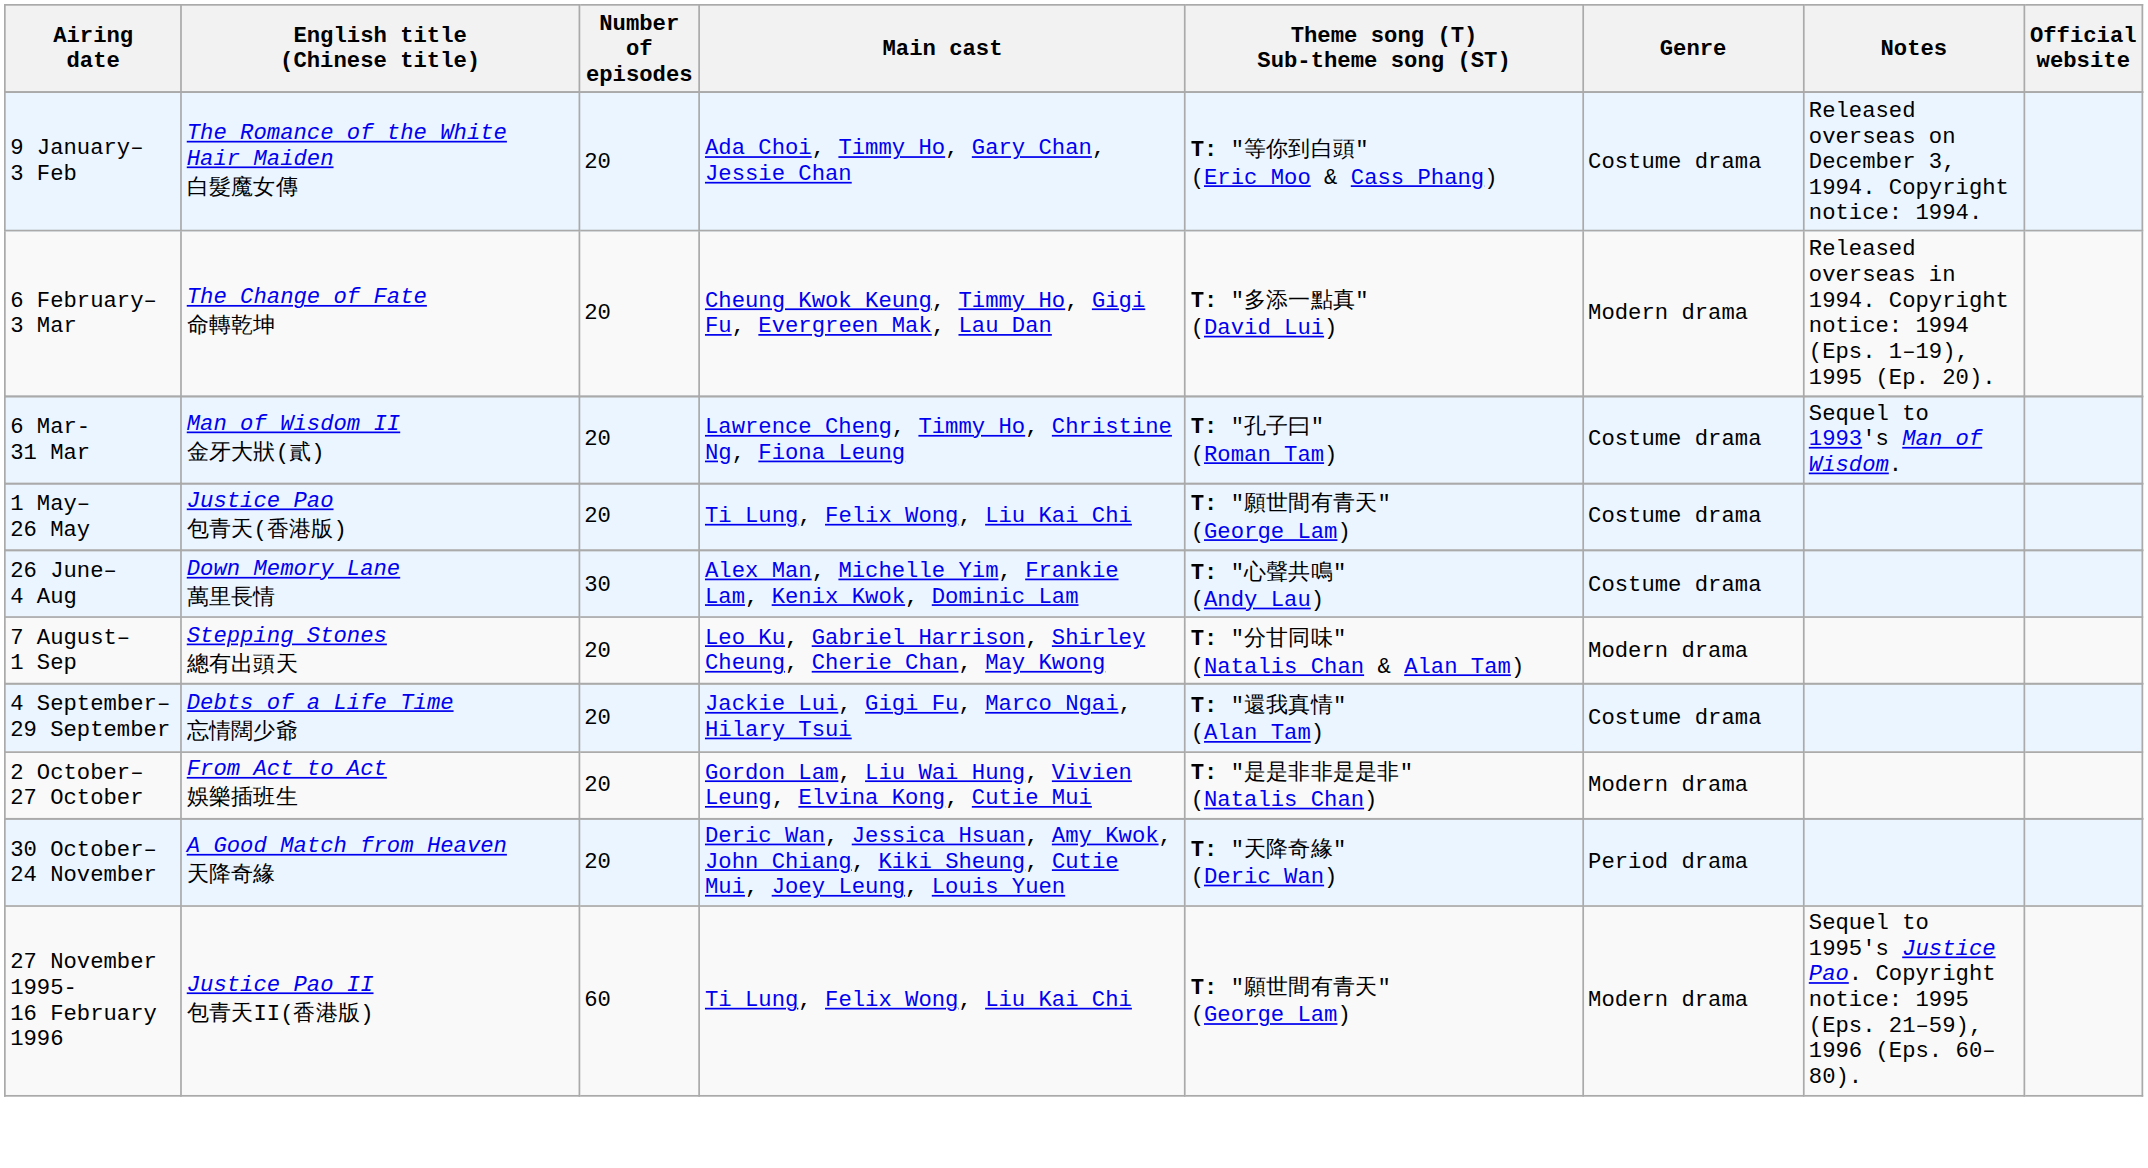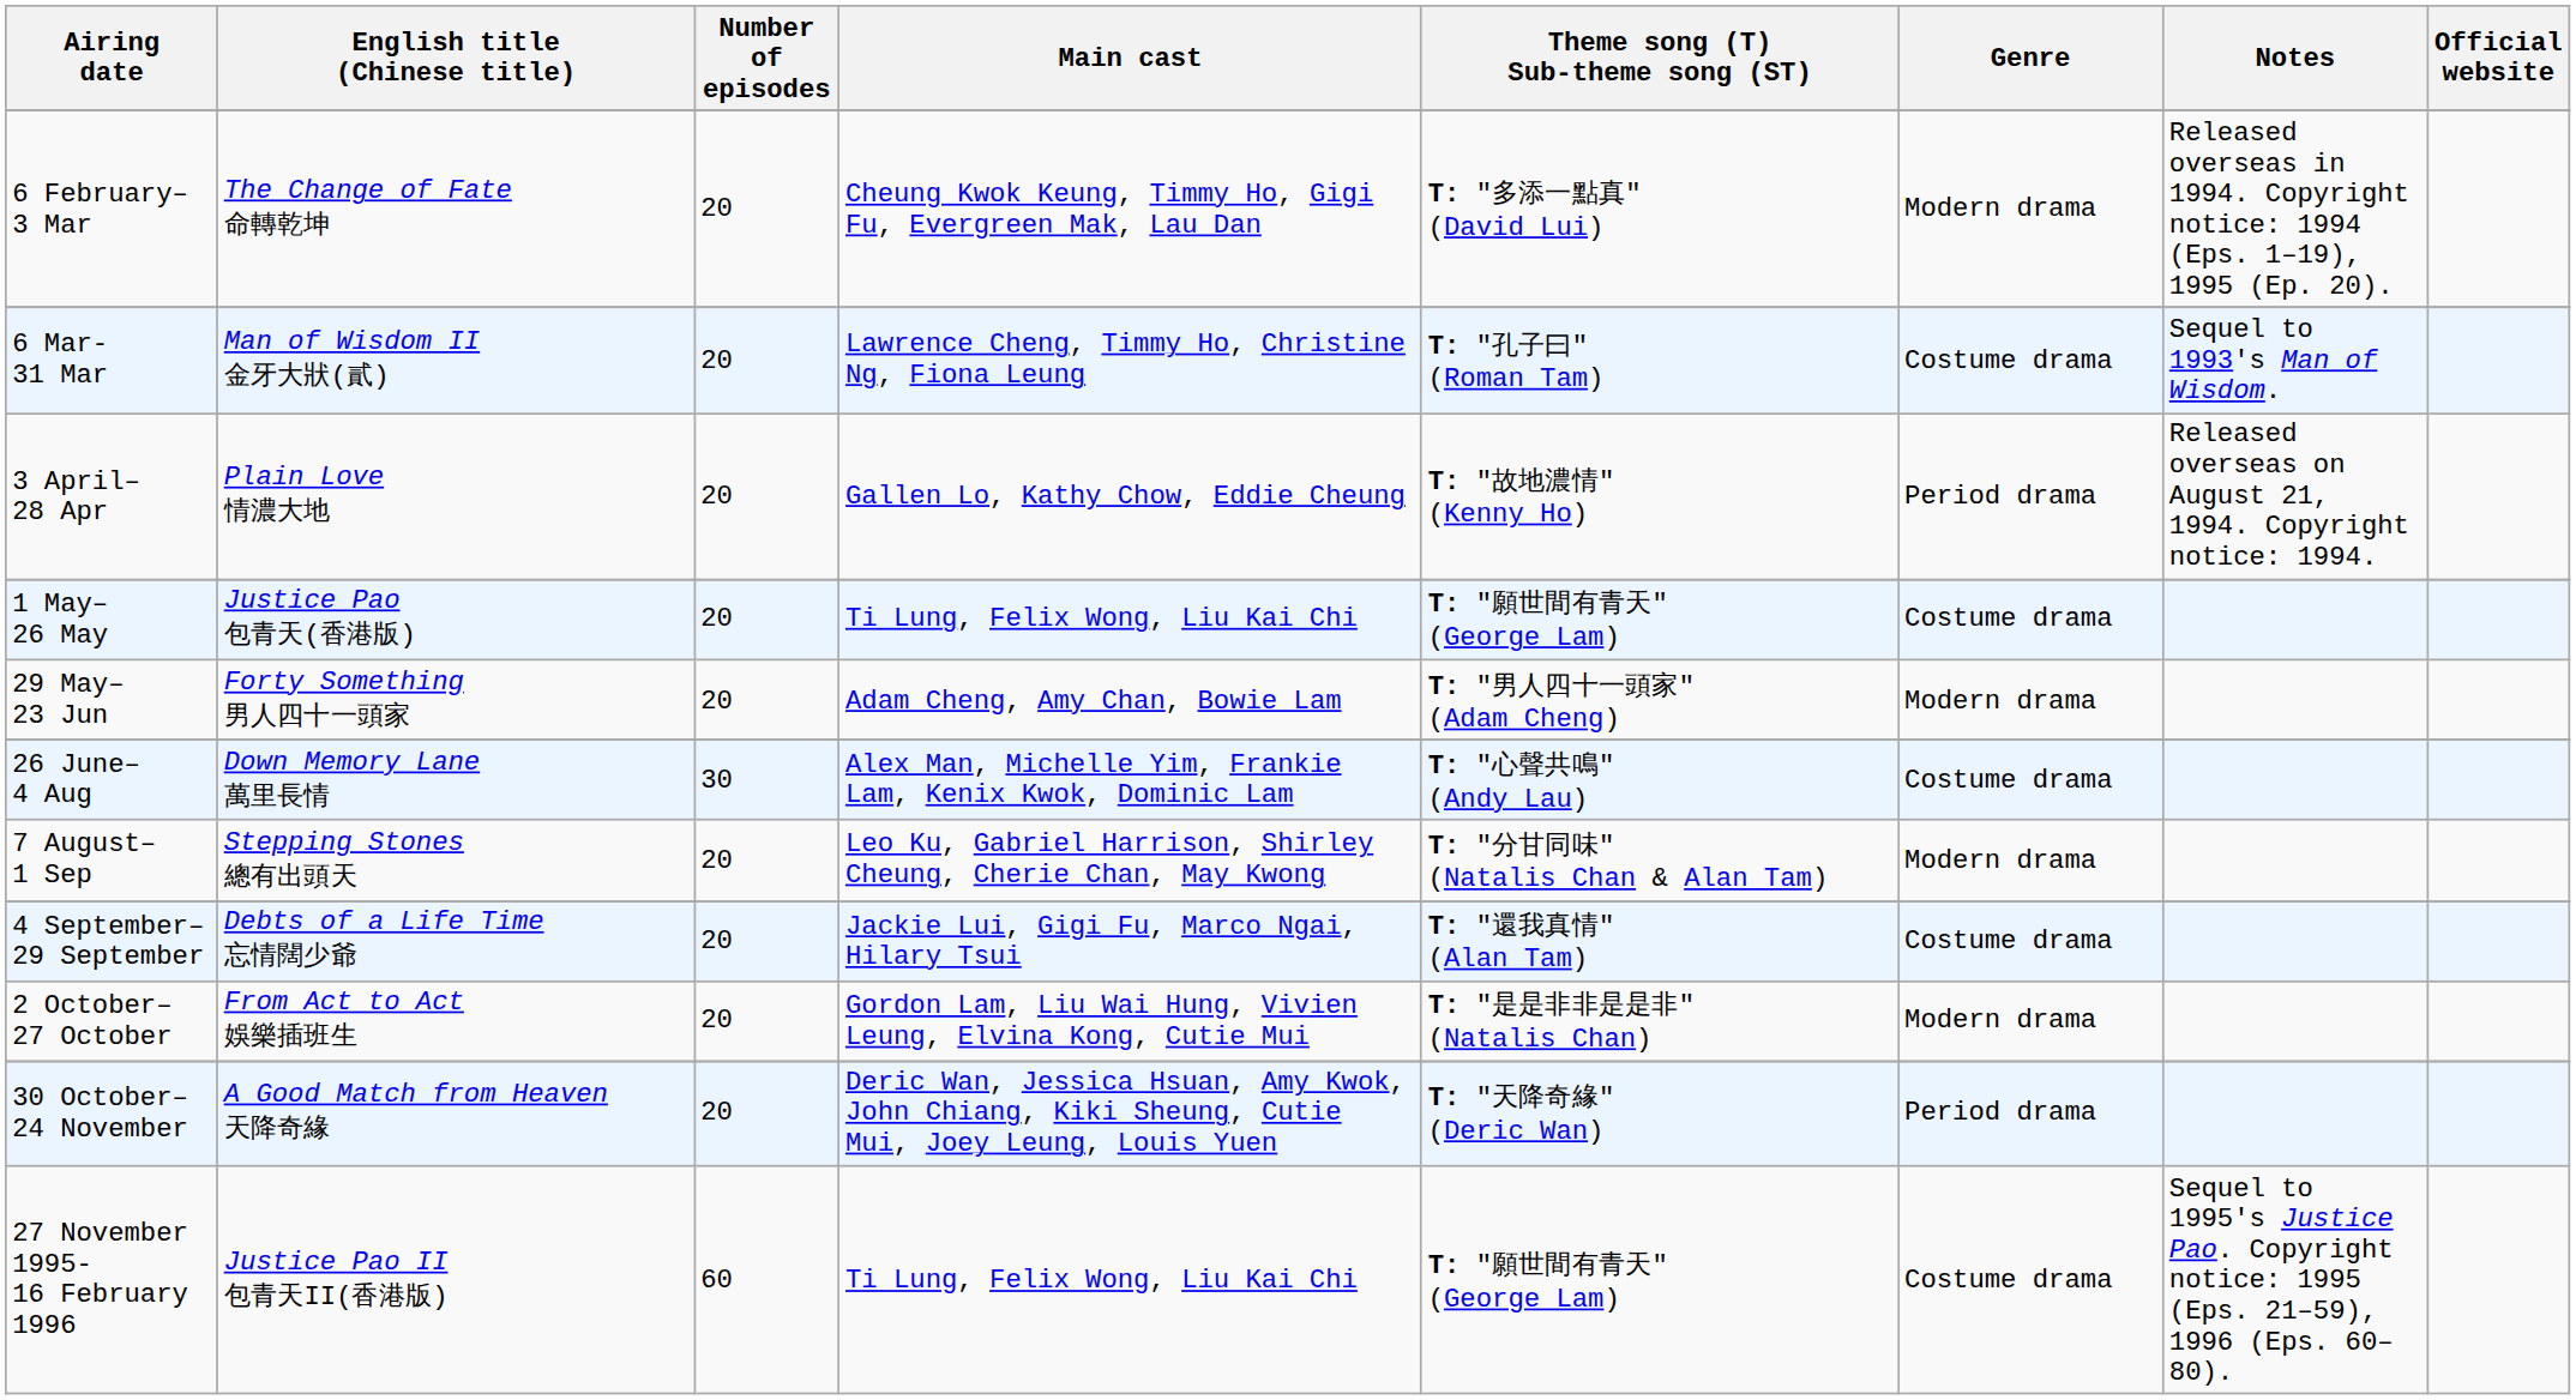- row: 9 January– 3 Feb | The Romance of the White Hair Maiden 白髮魔女傳 | 20 | Ada Choi, Timmy Ho, Gary Chan, Jessie Chan | T: "等你到白頭" (Eric Moo & Cass Phang) | Costume drama | Released overseas on December 3, 1994. Copyright notice: 1994.
+ row: 3 April– 28 Apr | Plain Love 情濃大地 | 20 | Gallen Lo, Kathy Chow, Eddie Cheung | T: "故地濃情" (Kenny Ho) | Period drama | Released overseas on August 21, 1994. Copyright notice: 1994.
+ row: 29 May– 23 Jun | Forty Something 男人四十一頭家 | 20 | Adam Cheng, Amy Chan, Bowie Lam | T: "男人四十一頭家" (Adam Cheng) | Modern drama
27 November 1995- 16 February 1996 | Genre: Modern drama -> Costume drama
